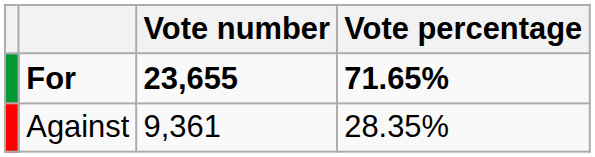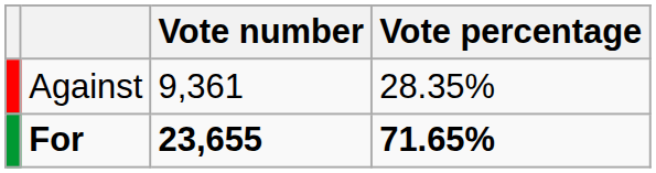rows swapped: For <-> Against
